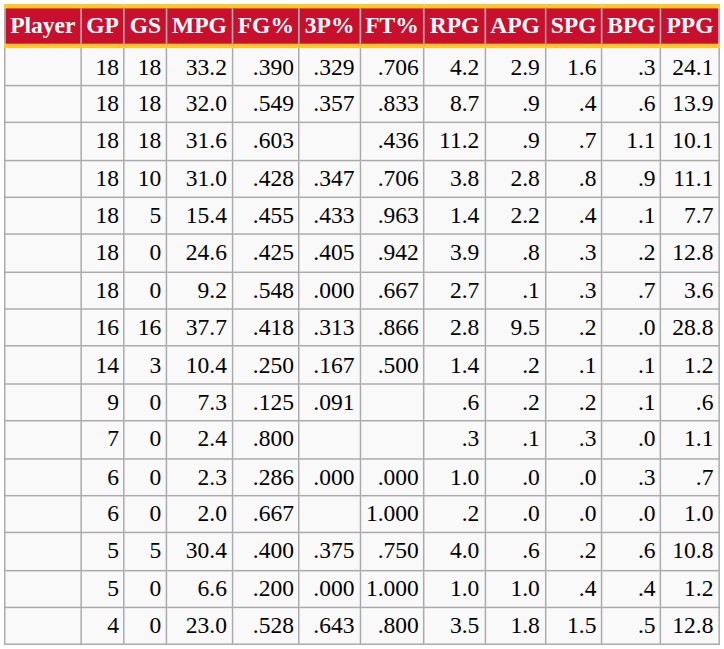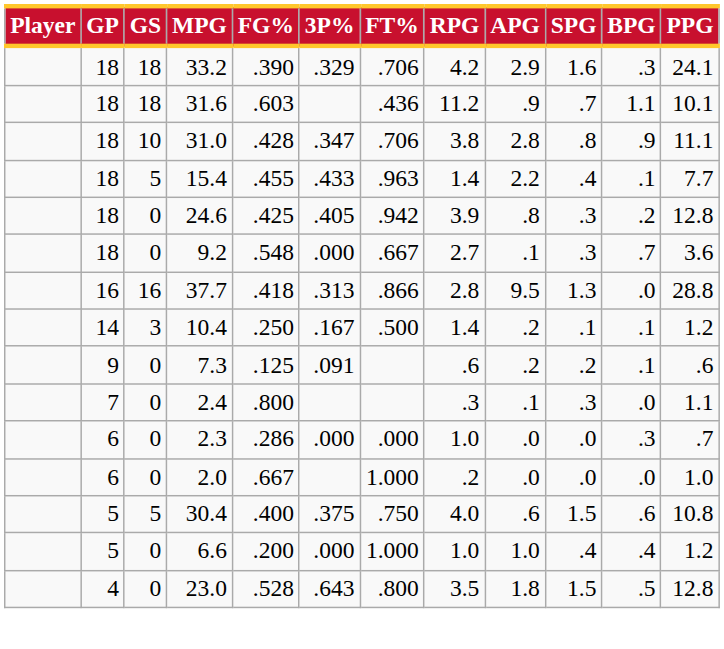- row: 18 | 18 | 32.0 | .549 | .357 | .833 | 8.7 | .9 | .4 | .6 | 13.9
37.7 | SPG: .2 -> 1.3
30.4 | SPG: .2 -> 1.5
